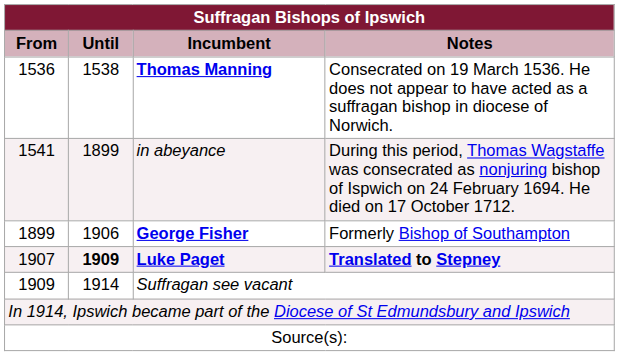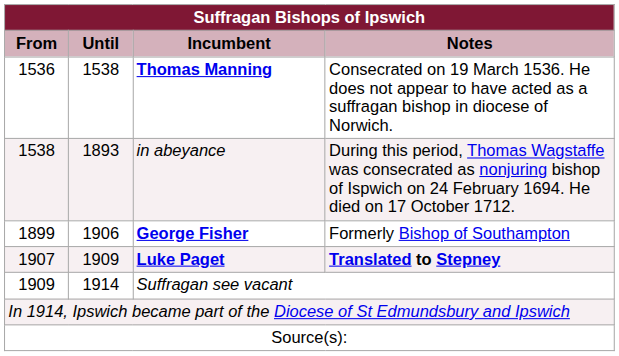in abeyance | Suffragan Bishops of Ipswich / From: 1541 -> 1538
in abeyance | Suffragan Bishops of Ipswich / Until: 1899 -> 1893
Luke Paget | Suffragan Bishops of Ipswich / Until: bold -> normal
